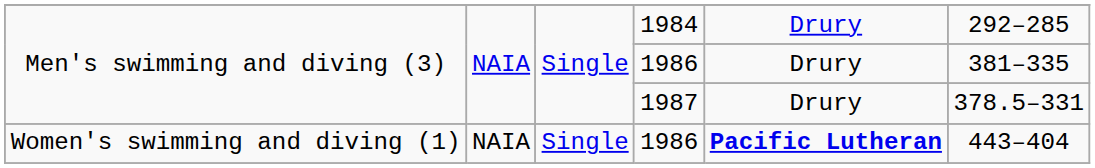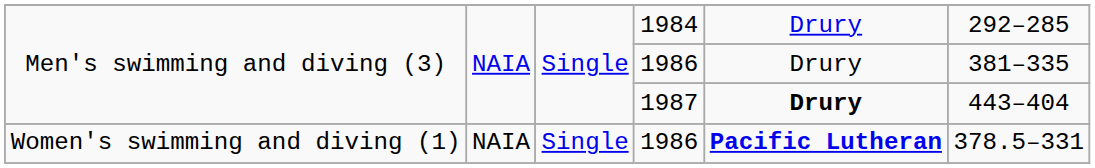1987 | column 5: normal -> bold
1987 | column 6: 378.5–331 -> 443–404
Women's swimming and diving (1) / 1986 | column 6: 443–404 -> 378.5–331
